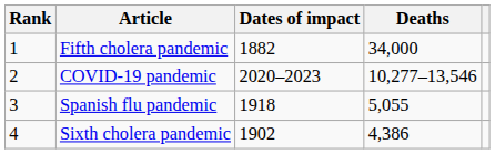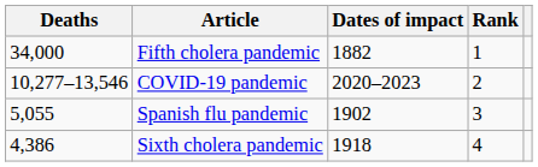columns swapped: Rank <-> Deaths
Spanish flu pandemic | Dates of impact: 1918 -> 1902
Sixth cholera pandemic | Dates of impact: 1902 -> 1918
